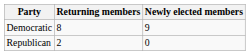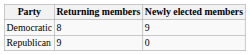Republican | Returning members: 2 -> 9
